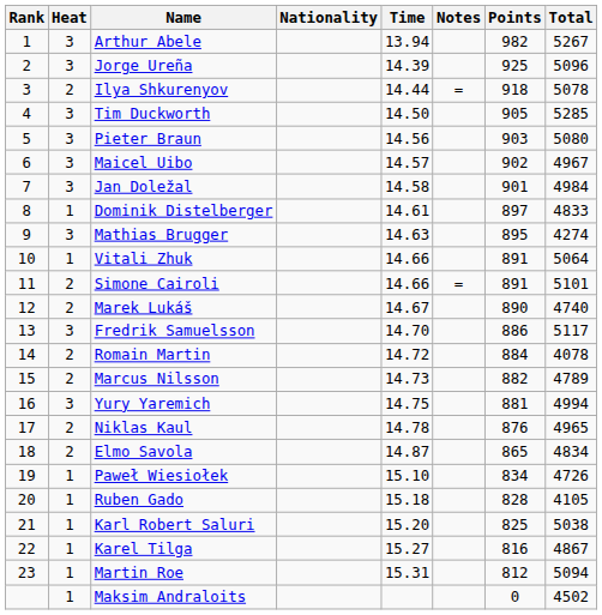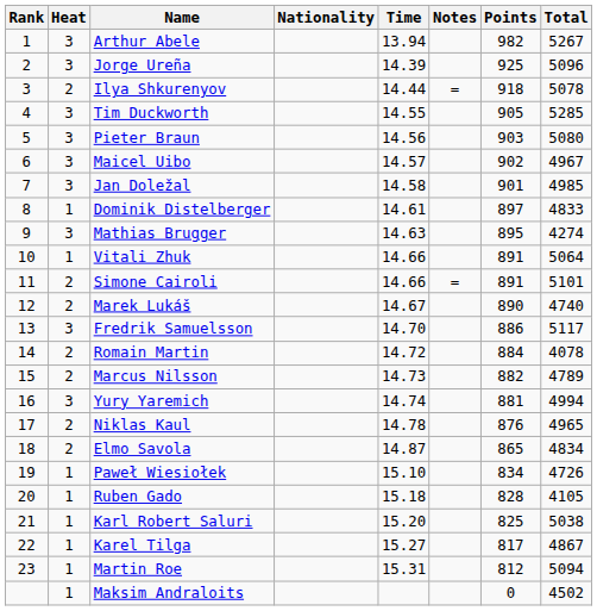Tim Duckworth | Time: 14.50 -> 14.55
Jan Doležal | Total: 4984 -> 4985
Yury Yaremich | Time: 14.75 -> 14.74
Karel Tilga | Points: 816 -> 817
